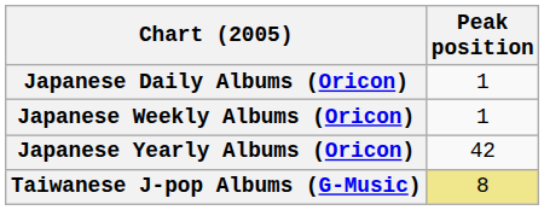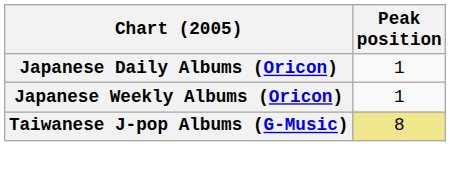- row: Japanese Yearly Albums (Oricon) | 42
